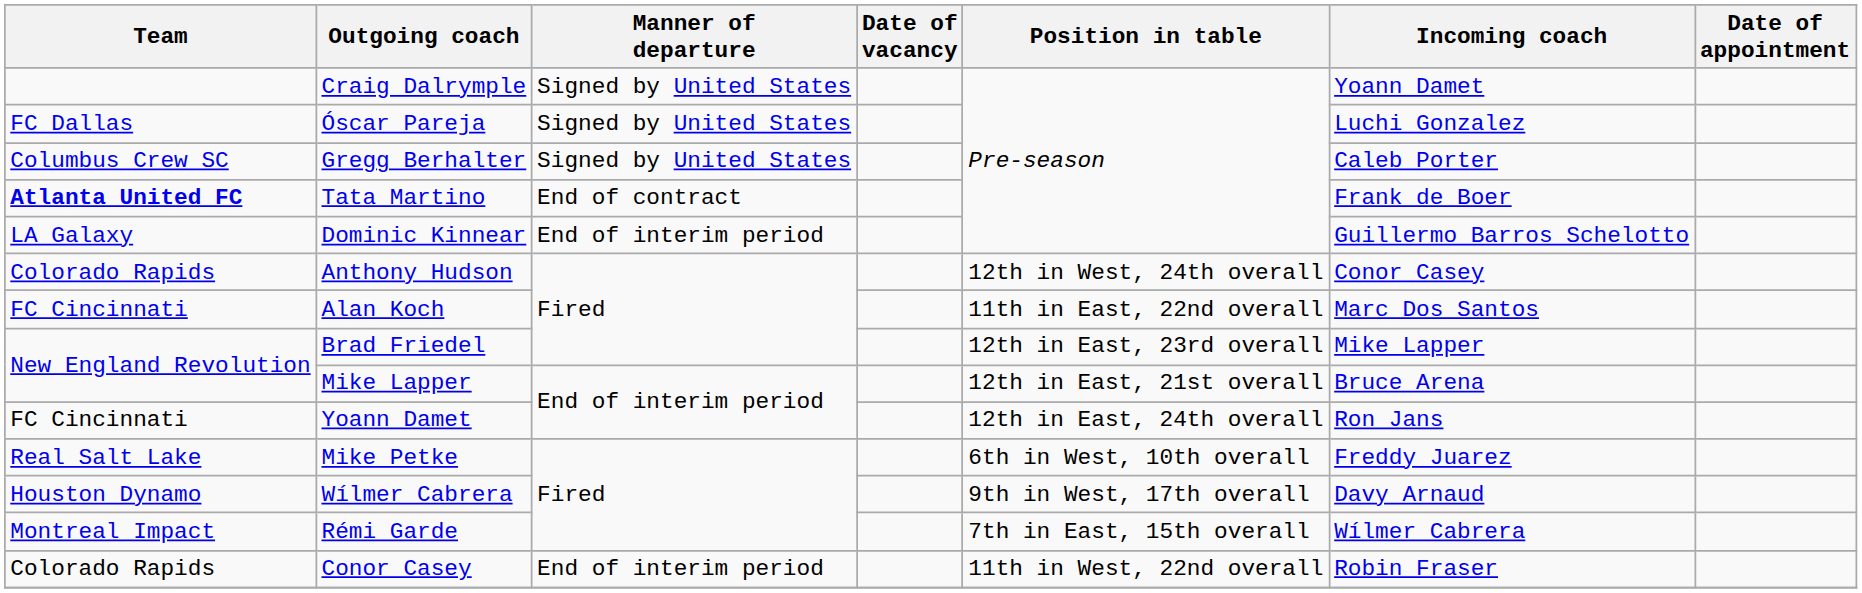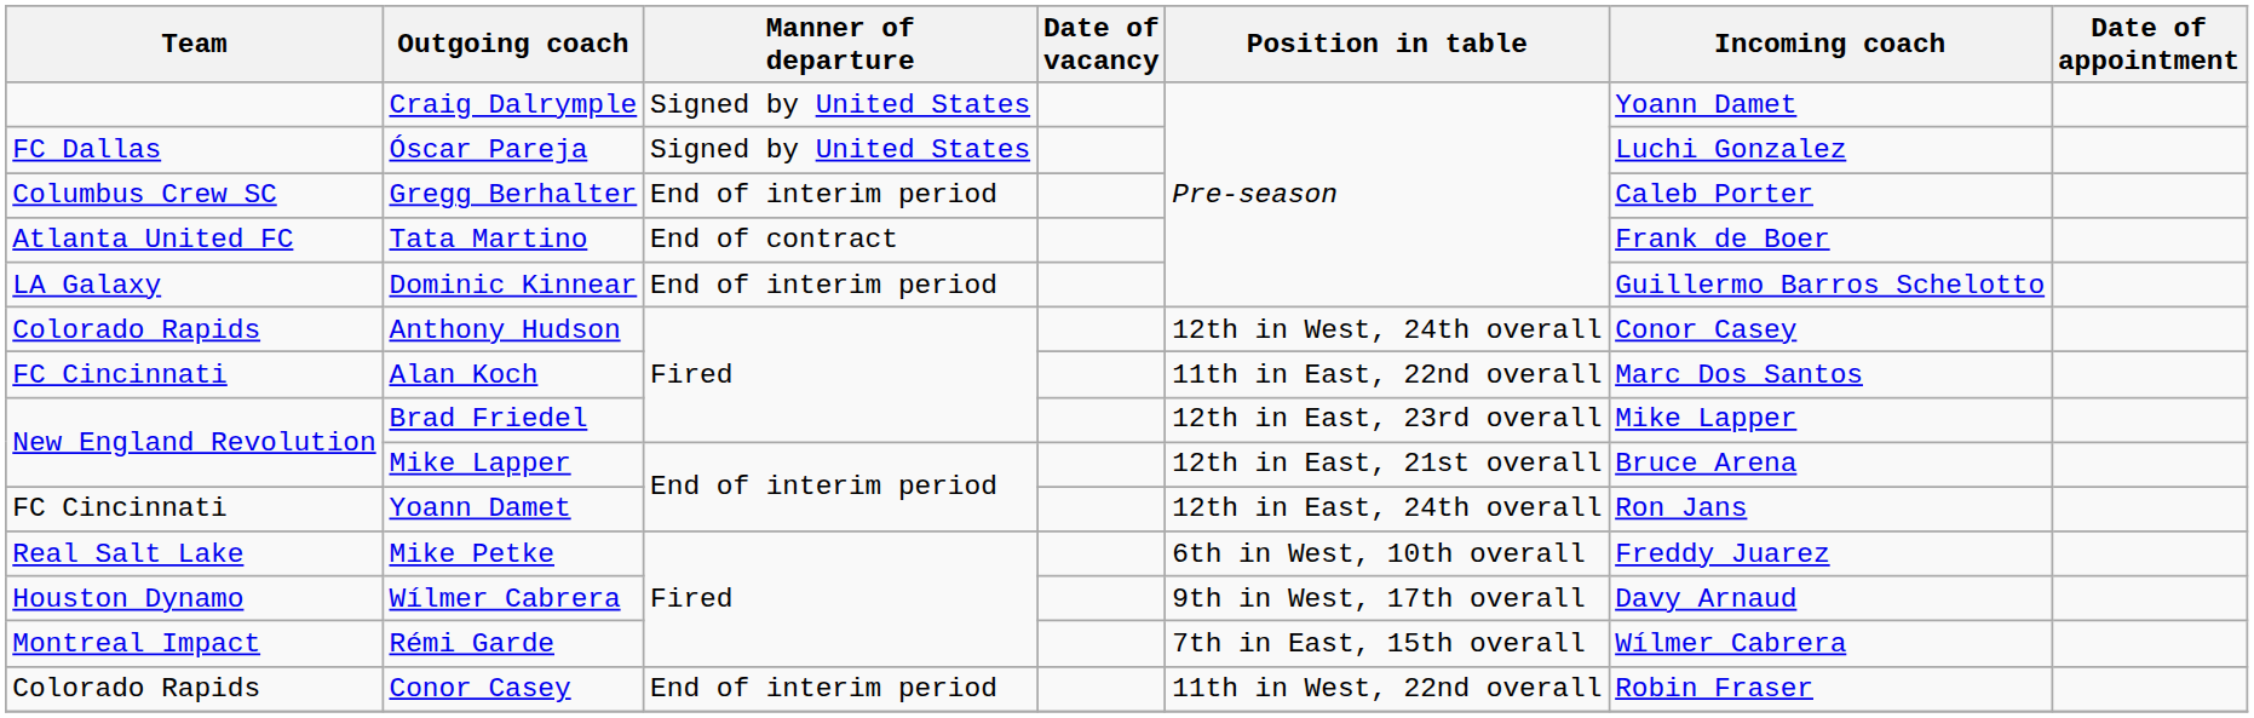Gregg Berhalter | Manner of departure: Signed by United States -> End of interim period
Tata Martino | Team: bold -> normal
